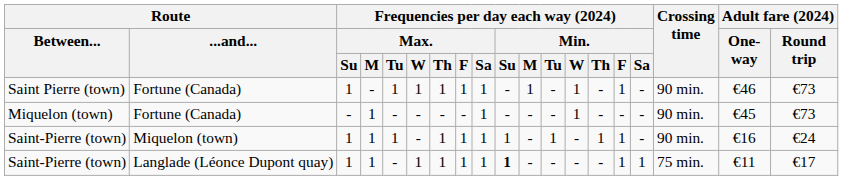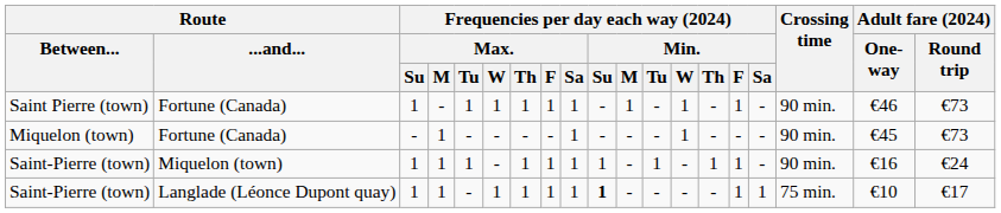Saint-Pierre (town) / Langlade (Léonce Dupont quay) | Adult fare (2024) / One- way: €11 -> €10
